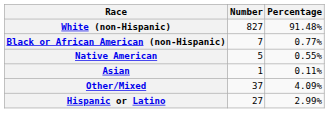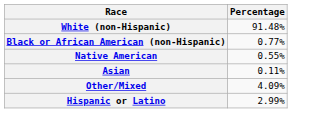- column: Number | 827 | 7 | 5 | 1 | 37 | 27
